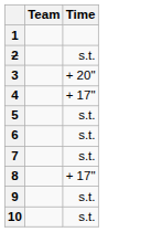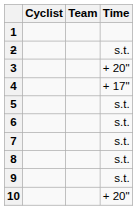+ column: Cyclist
8 | Time: + 17" -> s.t.
10 | Time: s.t. -> + 20"
